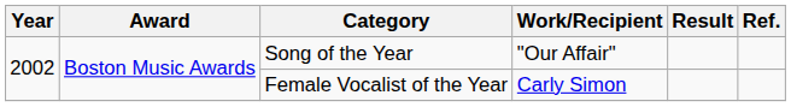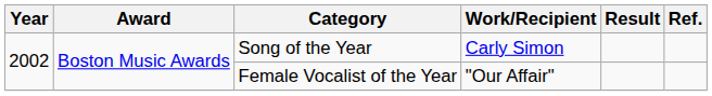Song of the Year | Work/Recipient: "Our Affair" -> Carly Simon
Female Vocalist of the Year | Work/Recipient: Carly Simon -> "Our Affair"
